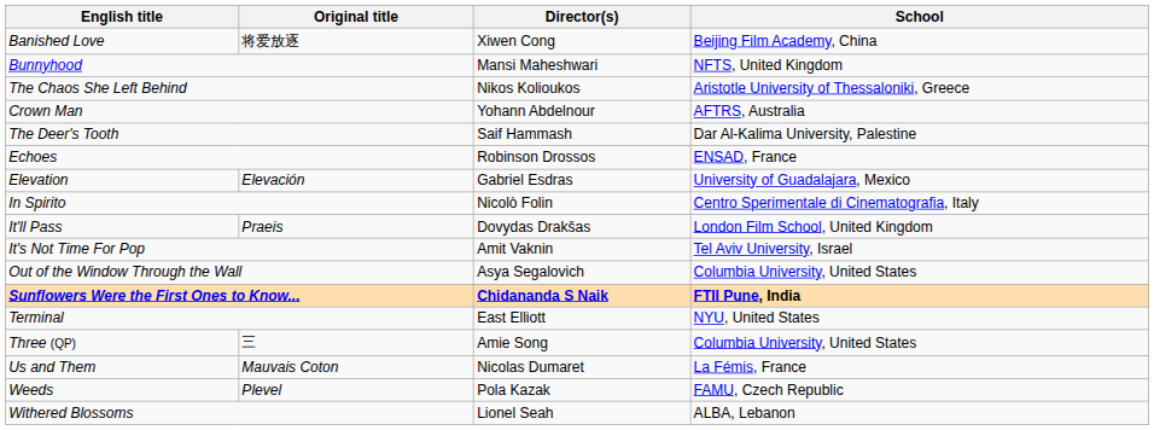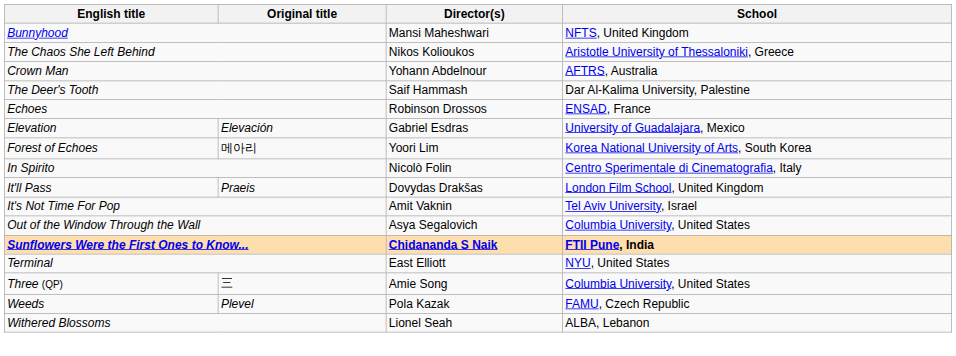- row: Banished Love | 将爱放逐 | Xiwen Cong | Beijing Film Academy, China
+ row: Forest of Echoes | 메아리 | Yoori Lim | Korea National University of Arts, South Korea
- row: Us and Them | Mauvais Coton | Nicolas Dumaret | La Fémis, France
